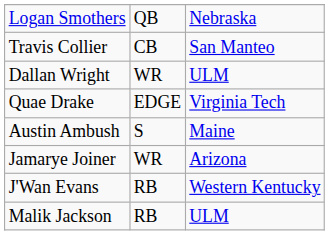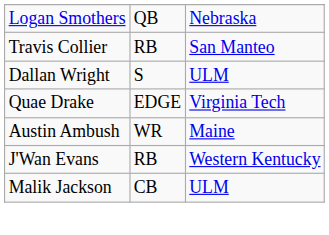Travis Collier | column 2: CB -> RB
Dallan Wright | column 2: WR -> S
Austin Ambush | column 2: S -> WR
- row: Jamarye Joiner | WR | Arizona
Malik Jackson | column 2: RB -> CB
